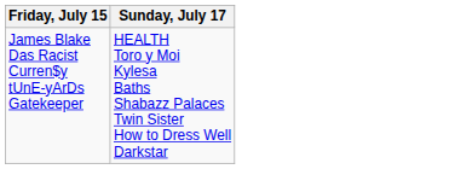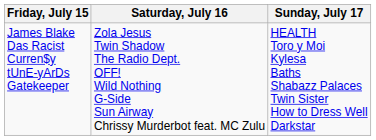+ column: Saturday, July 16 | Zola Jesus Twin Shadow The Radio Dept. OFF! Wild Nothing G-Side Sun Airway Chrissy Murderbot feat. MC Zulu
